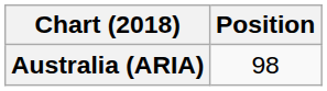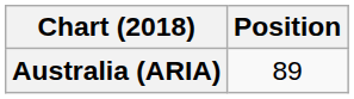Australia (ARIA) | Position: 98 -> 89
